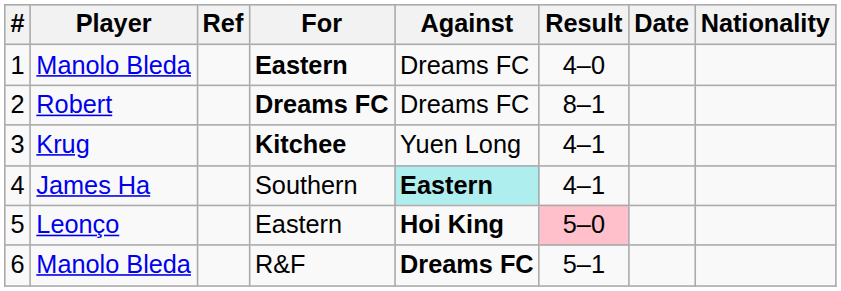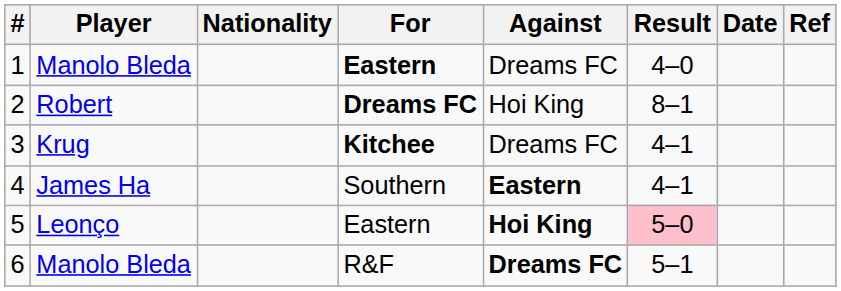columns swapped: Nationality <-> Ref
2 | Against: Dreams FC -> Hoi King
3 | Against: Yuen Long -> Dreams FC
4 | Against: paleturquoise background -> no background
